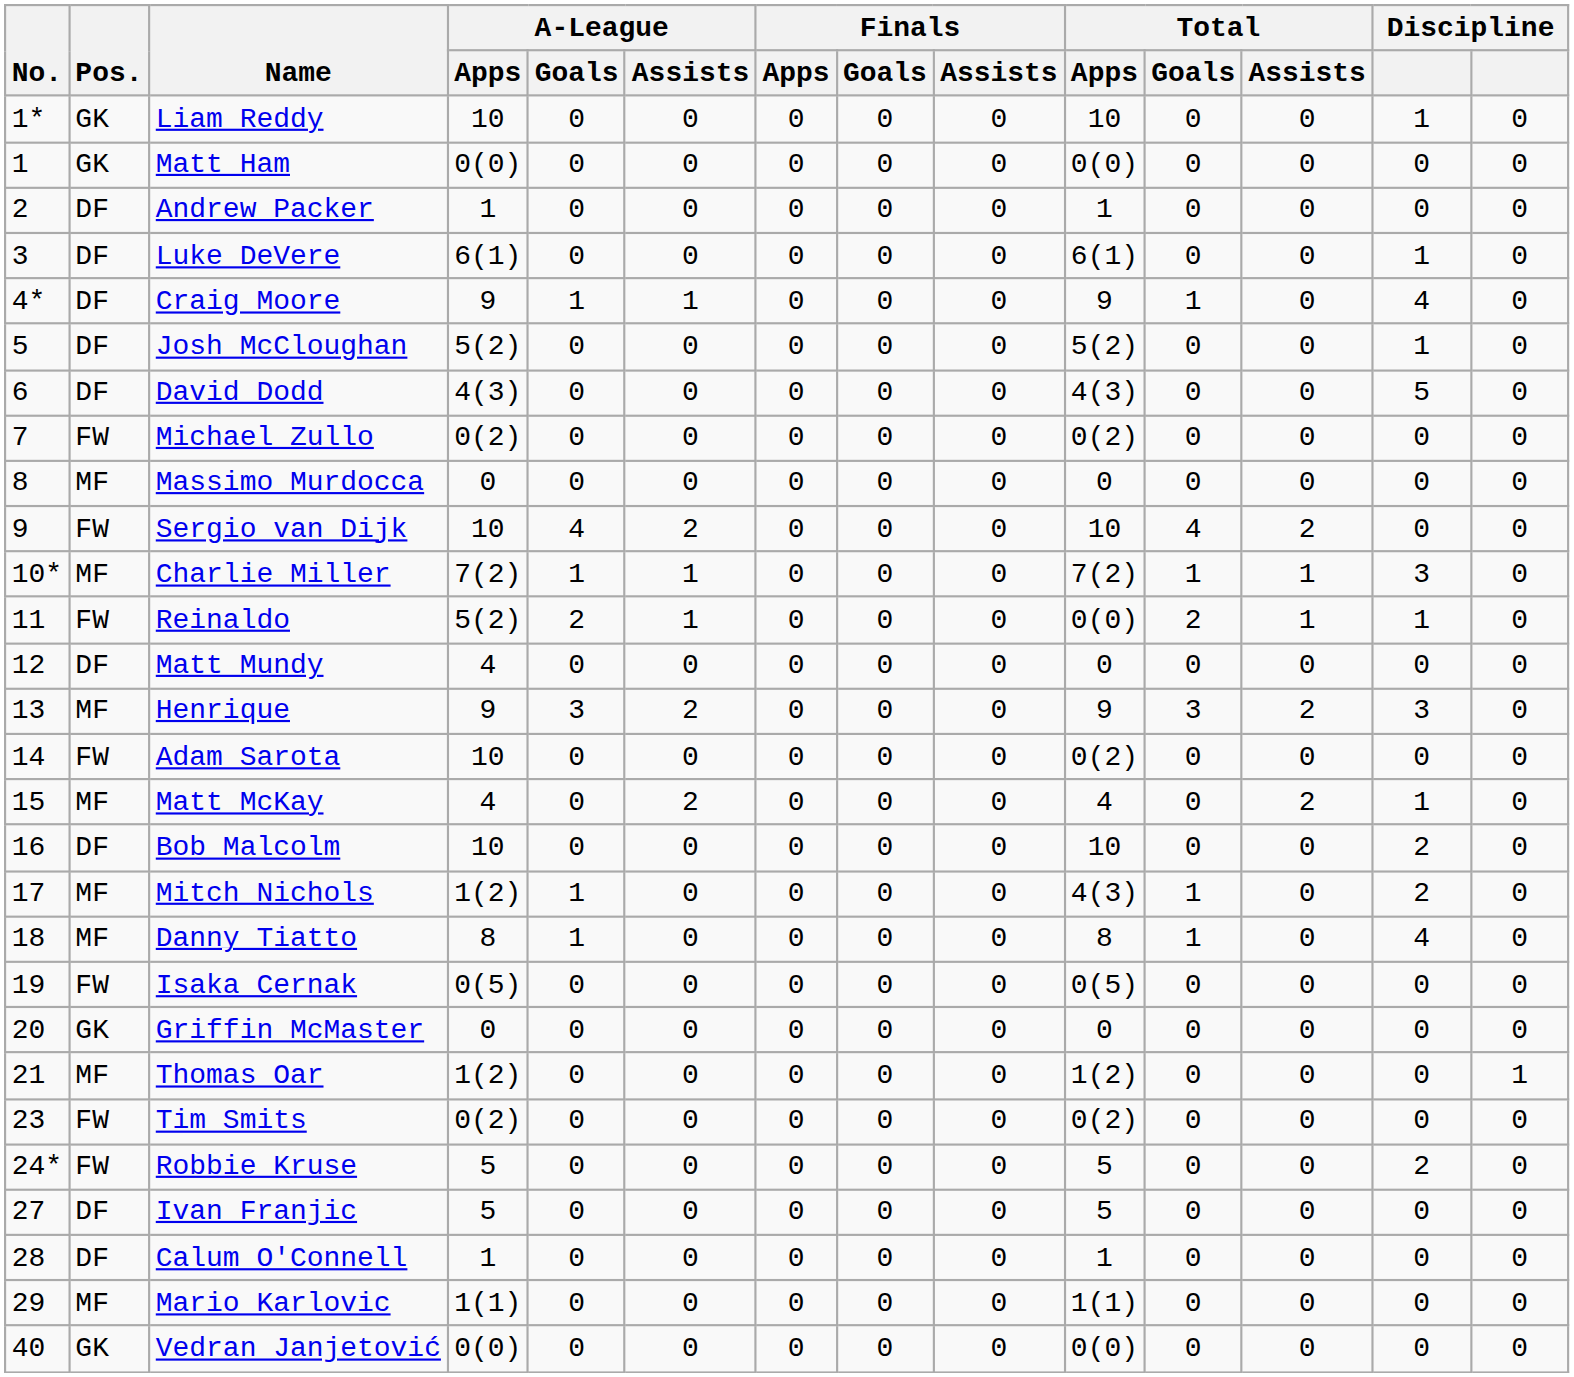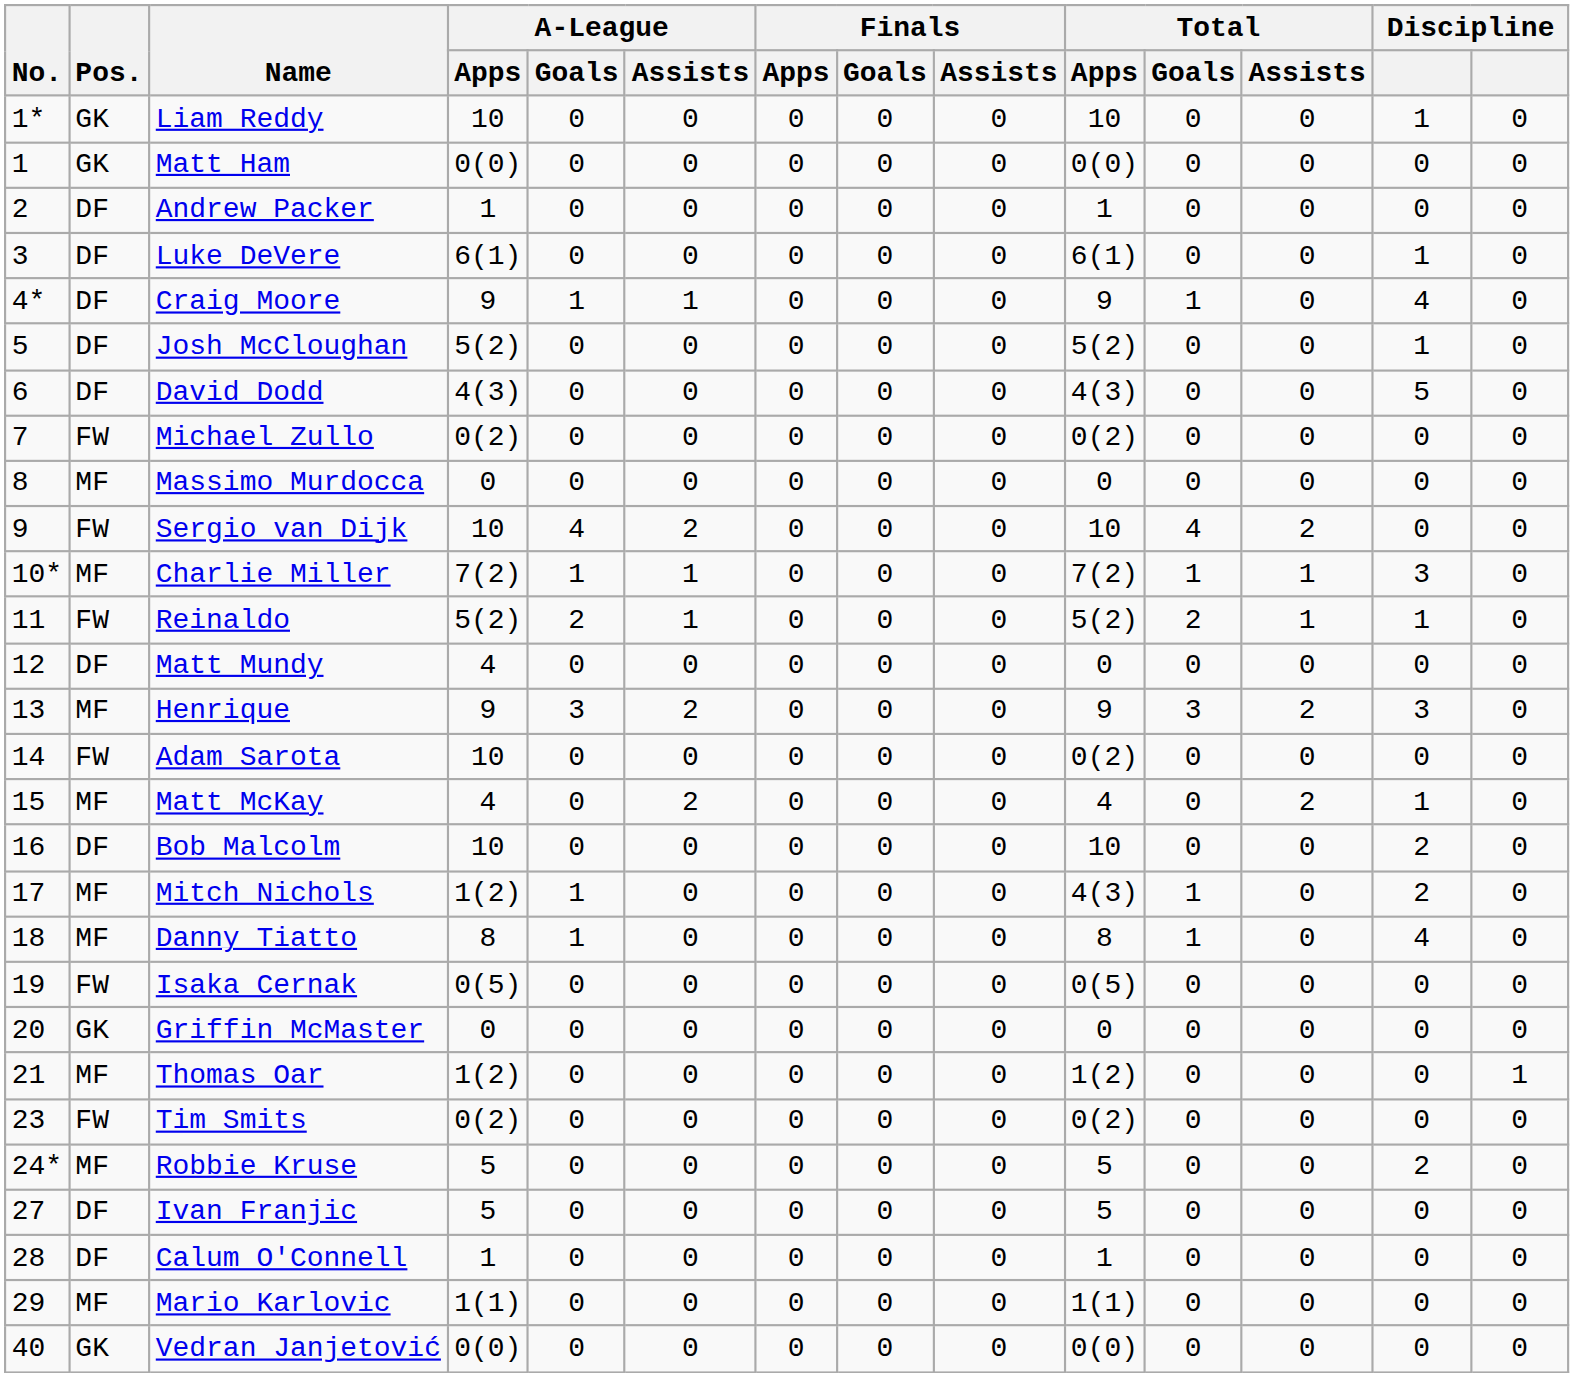Reinaldo | Total / Apps: 0(0) -> 5(2)
Robbie Kruse | Pos.: FW -> MF
